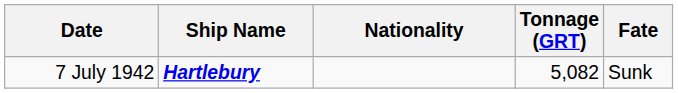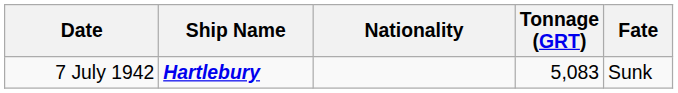7 July 1942 | Tonnage (GRT): 5,082 -> 5,083
